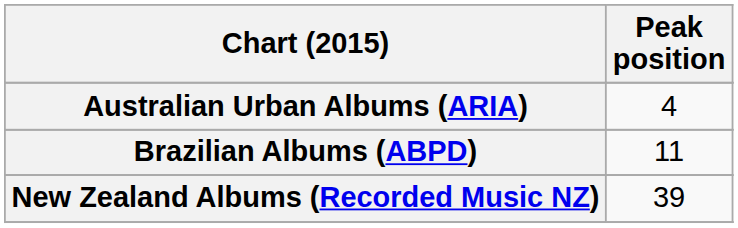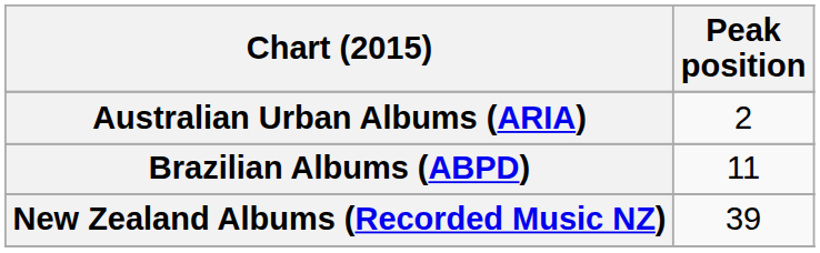Australian Urban Albums (ARIA) | Peak position: 4 -> 2
